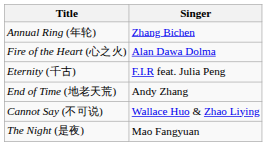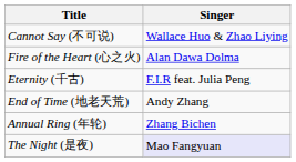rows swapped: Cannot Say (不可说) <-> Annual Ring (年轮)
The Night (是夜) | Singer: no background -> lavender background
